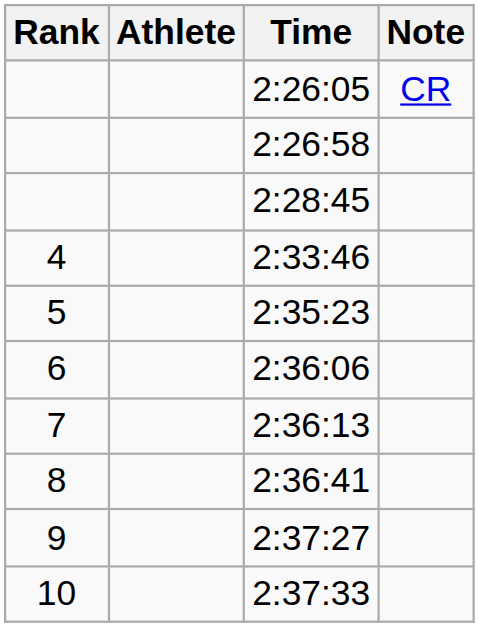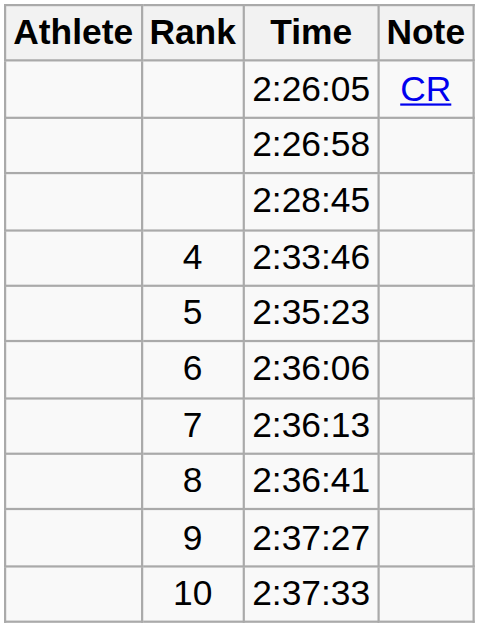columns swapped: Rank <-> Athlete
